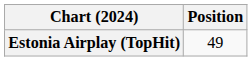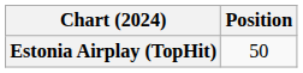Estonia Airplay (TopHit) | Position: 49 -> 50
